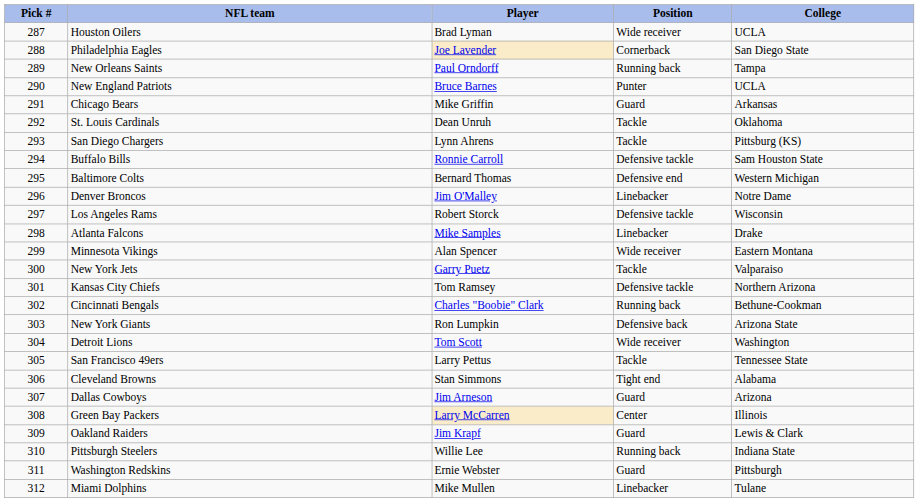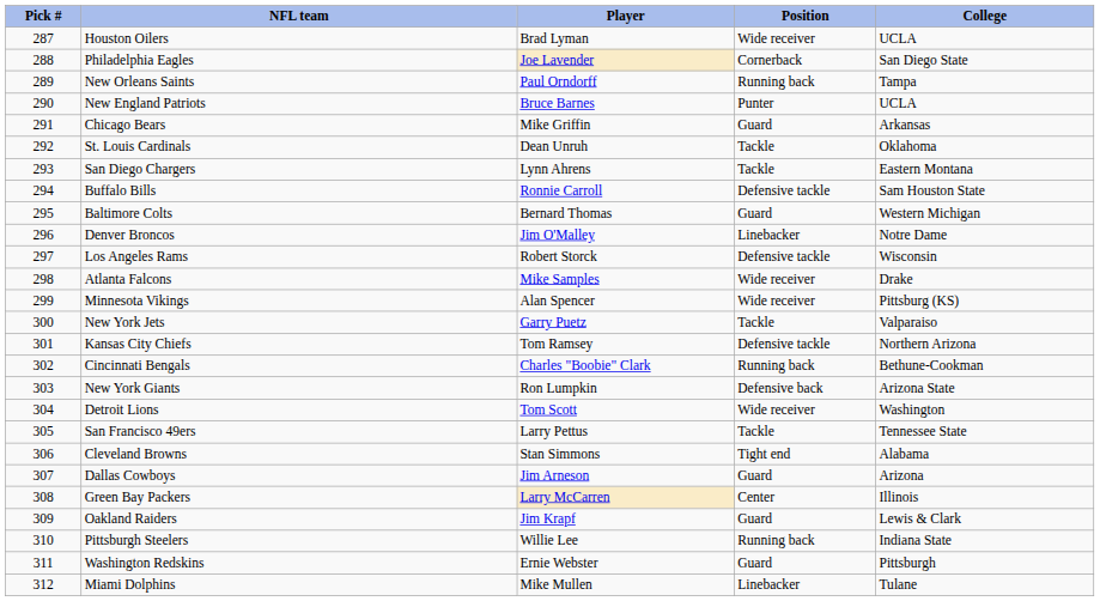San Diego Chargers | College: Pittsburg (KS) -> Eastern Montana
Baltimore Colts | Position: Defensive end -> Guard
Atlanta Falcons | Position: Linebacker -> Wide receiver
Minnesota Vikings | College: Eastern Montana -> Pittsburg (KS)
